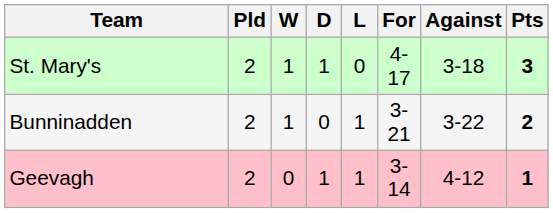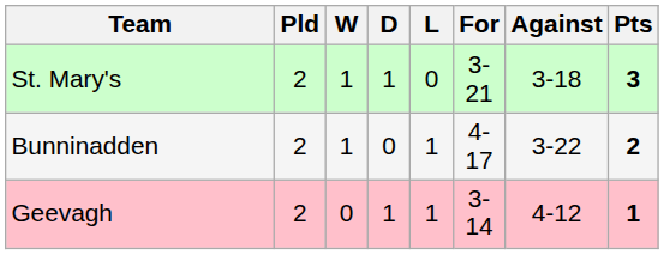St. Mary's | For: 4-17 -> 3-21
Bunninadden | For: 3-21 -> 4-17
